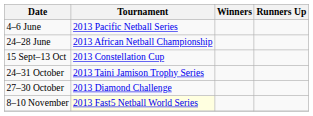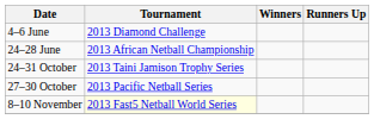4–6 June | Tournament: 2013 Pacific Netball Series -> 2013 Diamond Challenge
- row: 15 Sept–13 Oct | 2013 Constellation Cup
27–30 October | Tournament: 2013 Diamond Challenge -> 2013 Pacific Netball Series
